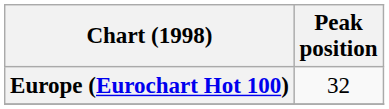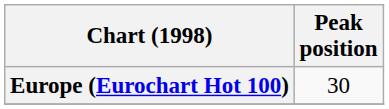Europe (Eurochart Hot 100) | Peak position: 32 -> 30
